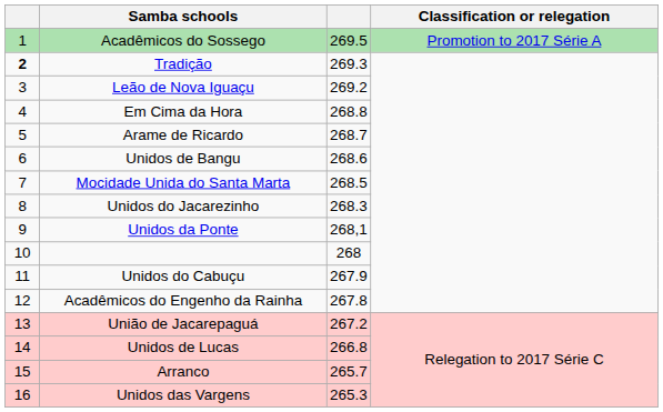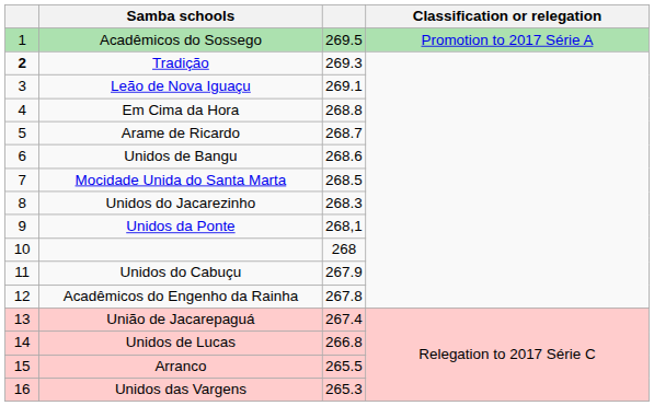Leão de Nova Iguaçu | column 3: 269.2 -> 269.1
União de Jacarepaguá | column 3: 267.2 -> 267.4
Arranco | column 3: 265.7 -> 265.5
